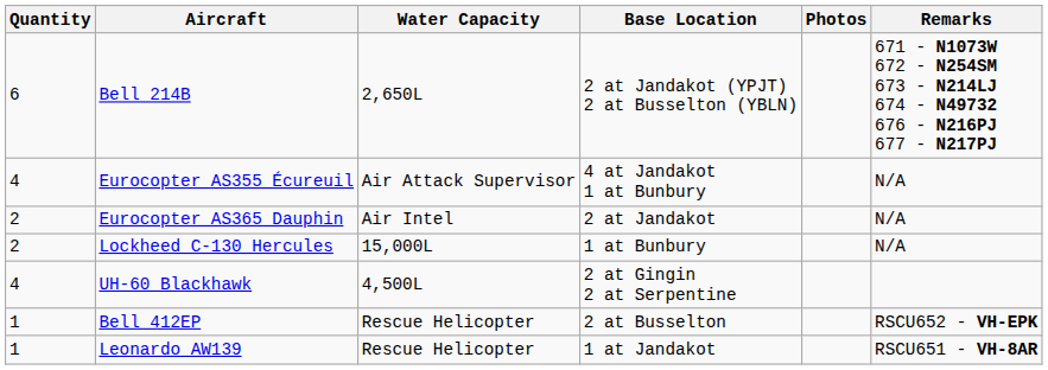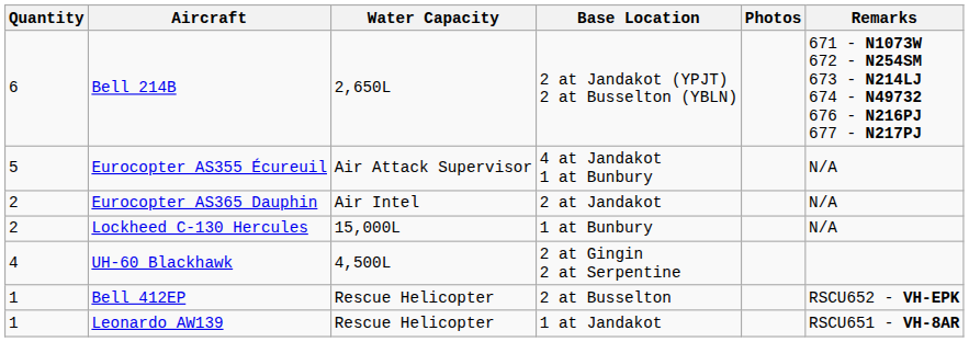Eurocopter AS355 Écureuil | Quantity: 4 -> 5
